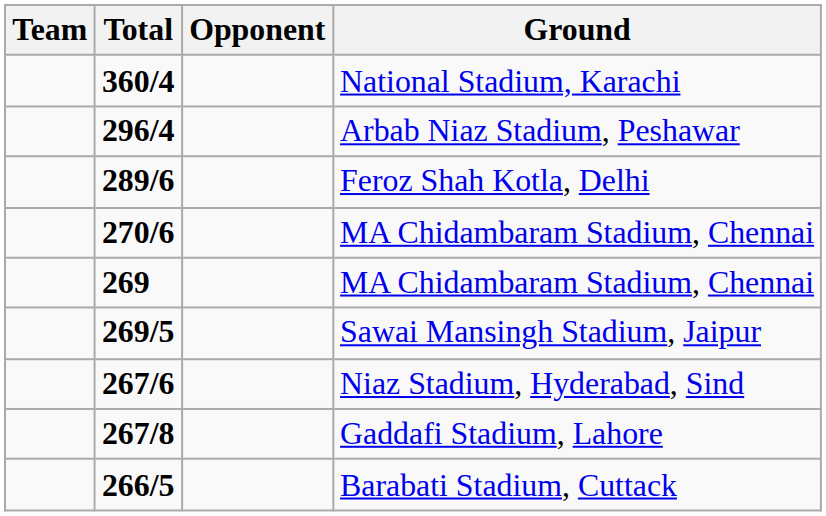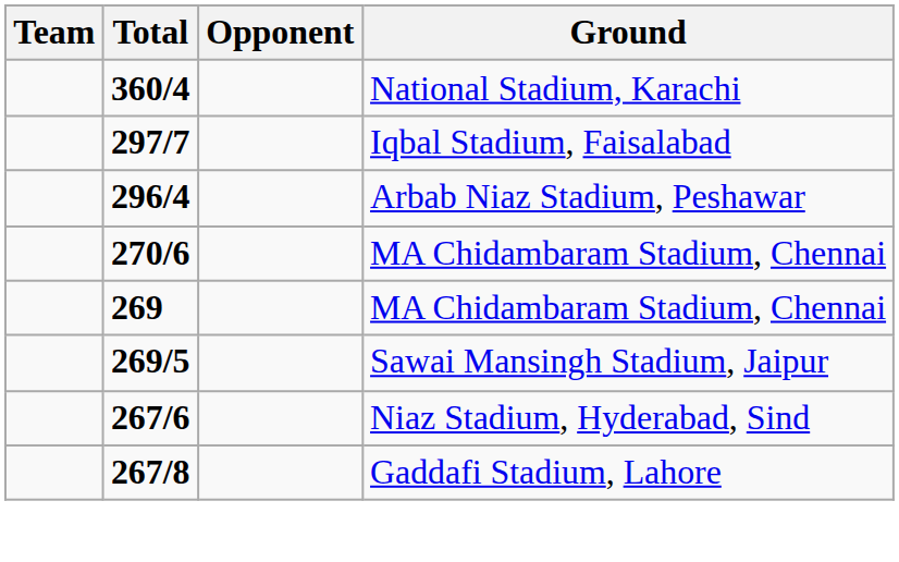+ row: 297/7 | Iqbal Stadium, Faisalabad
- row: 289/6 | Feroz Shah Kotla, Delhi
- row: 266/5 | Barabati Stadium, Cuttack
